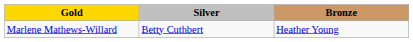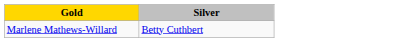- column: Bronze | Heather Young
